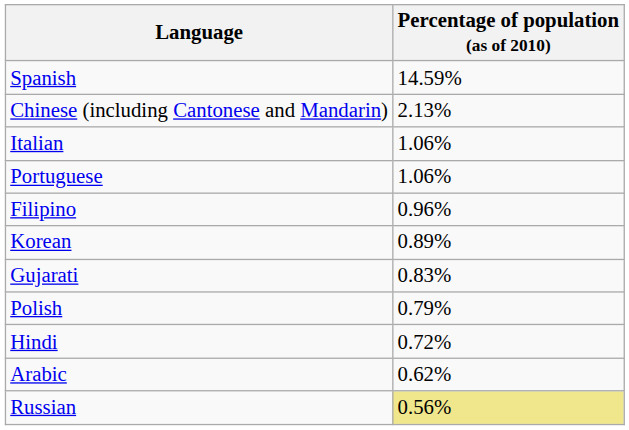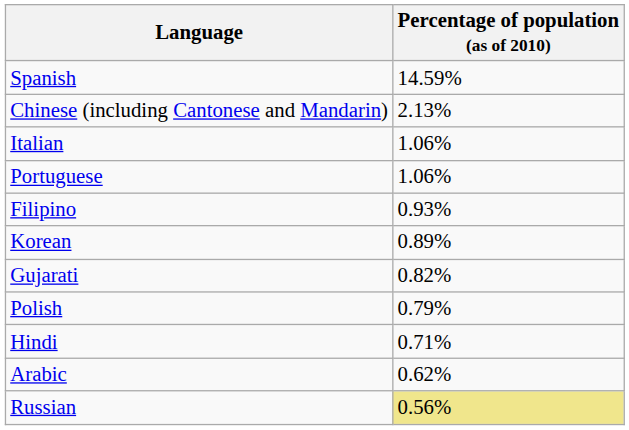Filipino | Percentage of population (as of 2010): 0.96% -> 0.93%
Gujarati | Percentage of population (as of 2010): 0.83% -> 0.82%
Hindi | Percentage of population (as of 2010): 0.72% -> 0.71%
